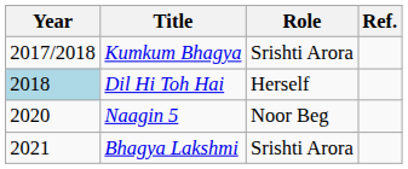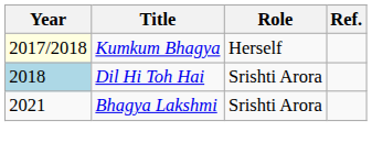Kumkum Bhagya | Year: no background -> lightyellow background
Kumkum Bhagya | Role: Srishti Arora -> Herself
Dil Hi Toh Hai | Role: Herself -> Srishti Arora
- row: 2020 | Naagin 5 | Noor Beg
